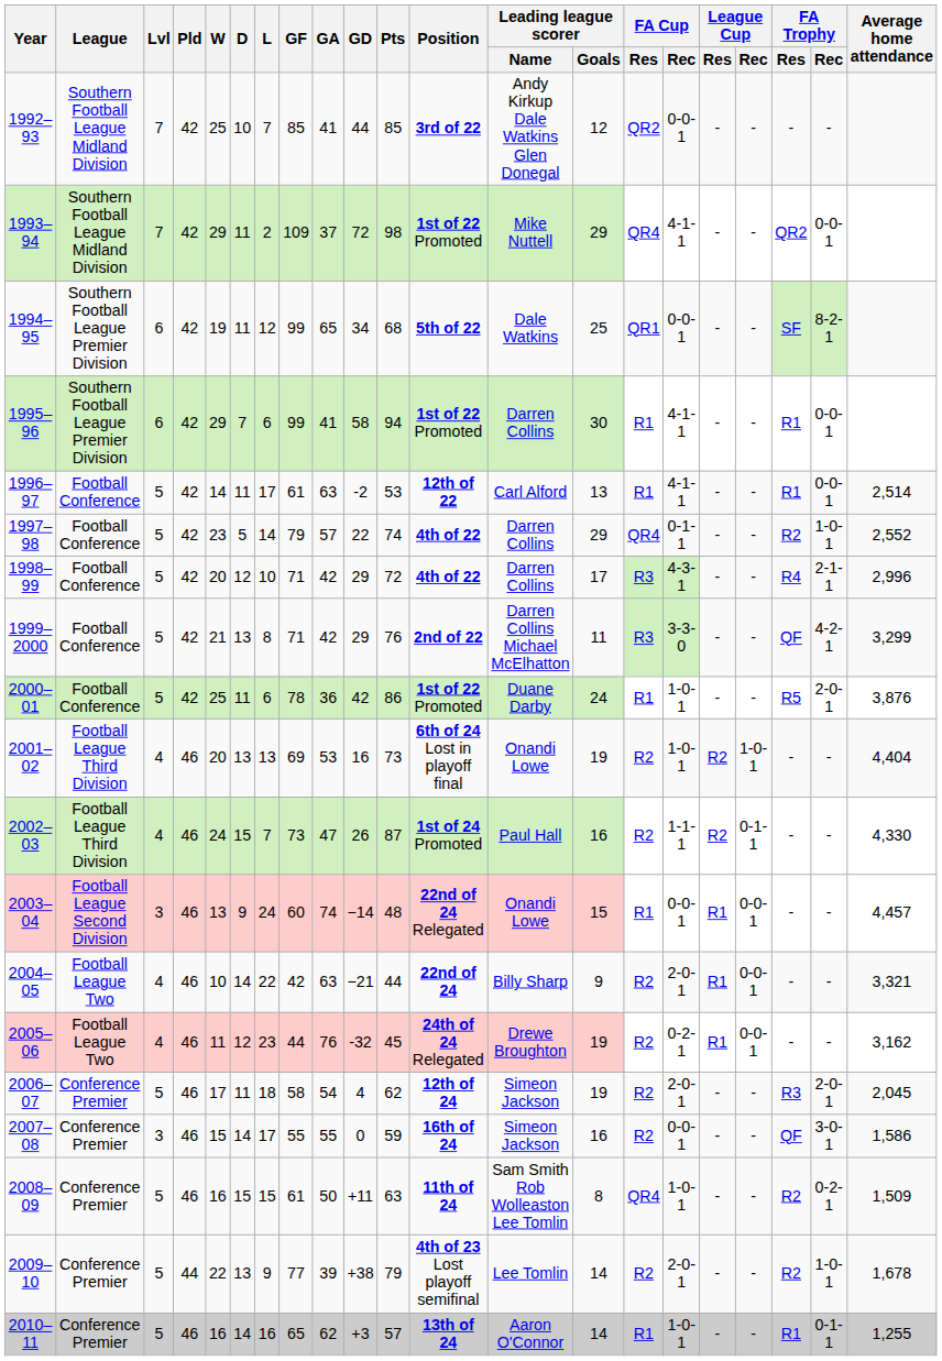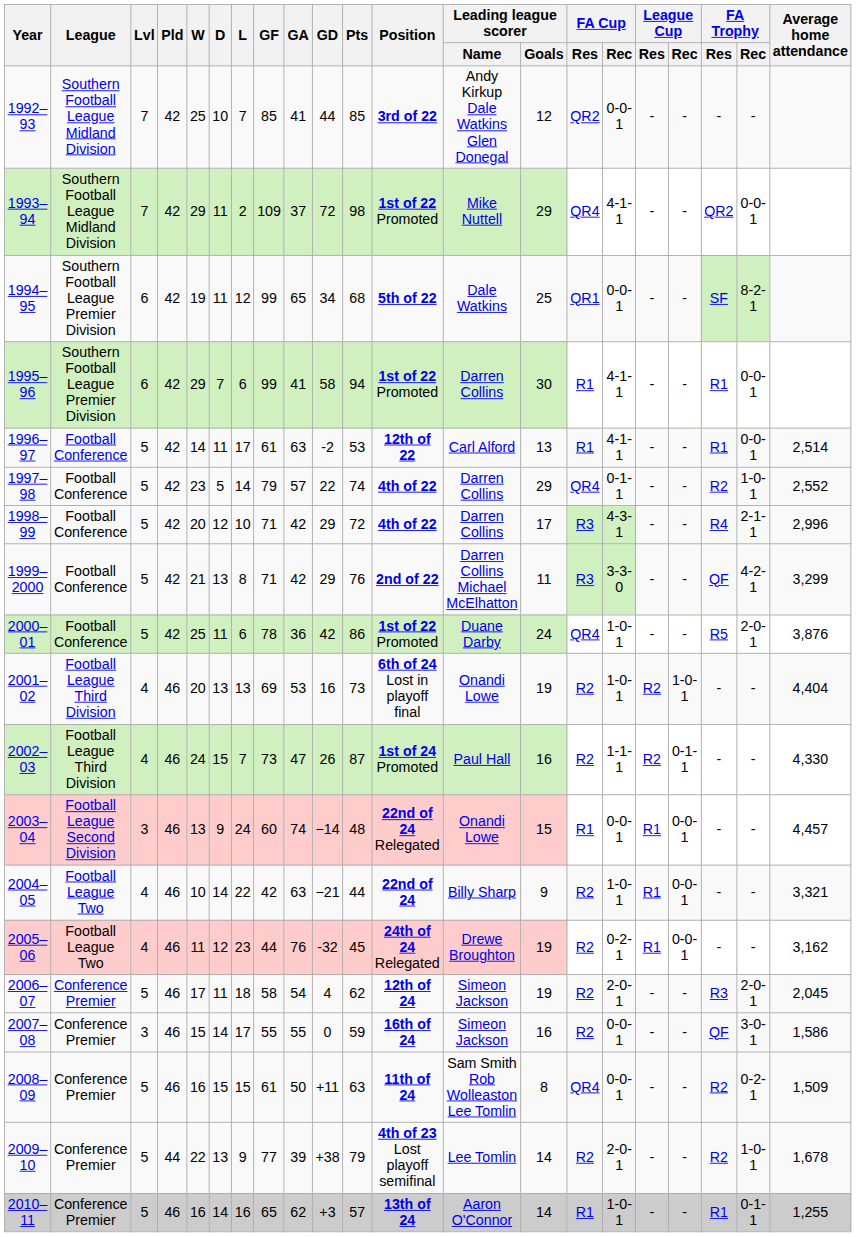2000–01 | FA Cup / Res: R1 -> QR4
2004–05 | FA Cup / Rec: 2-0-1 -> 1-0-1
2008–09 | FA Cup / Rec: 1-0-1 -> 0-0-1
